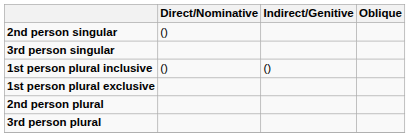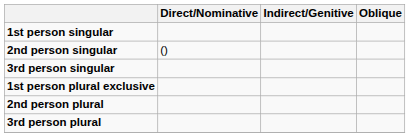+ row: 1st person singular
- row: 1st person plural inclusive | () | ()
